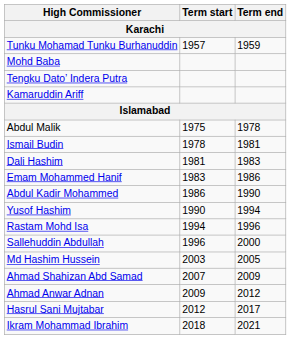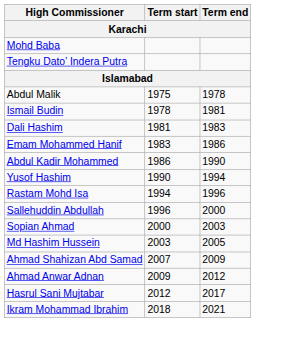- row: Tunku Mohamad Tunku Burhanuddin | 1957 | 1959
- row: Kamaruddin Ariff
+ row: Sopian Ahmad | 2000 | 2003
